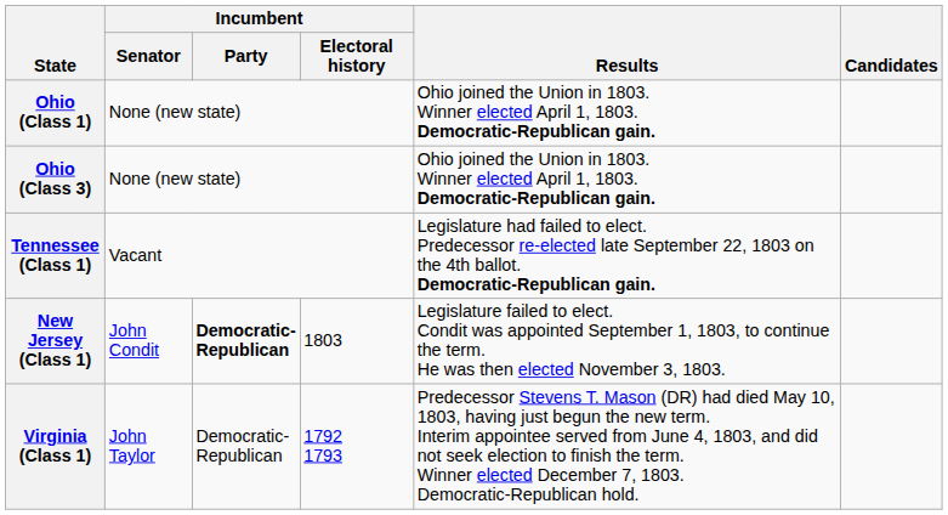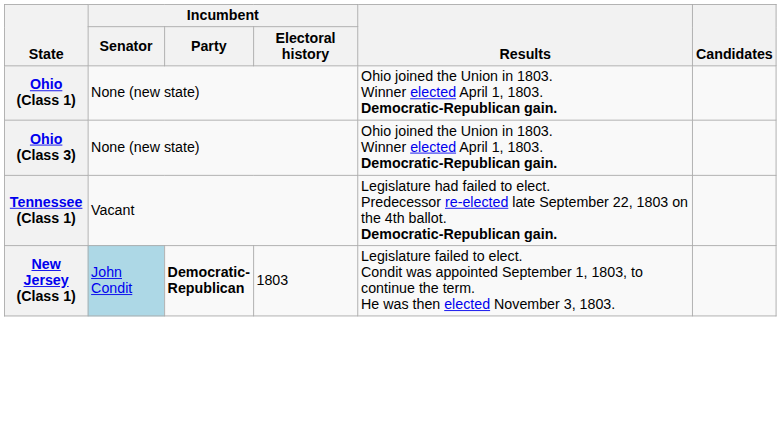New Jersey (Class 1) | Incumbent / Senator: no background -> lightblue background
- row: Virginia (Class 1) | John Taylor | Democratic- Republican | 1792 1793 | Predecessor Stevens T. Mason (DR) had died May 10, 1803, having just begun the new term. Interim appointee served from June 4, 1803, and did not seek election to finish the term. Winner elected December 7, 1803. Democratic-Republican hold.
